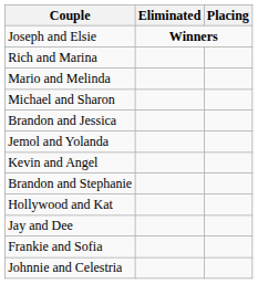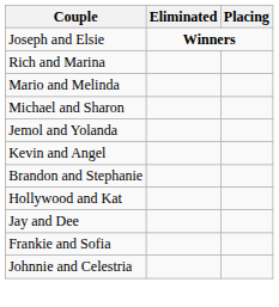- row: Brandon and Jessica
